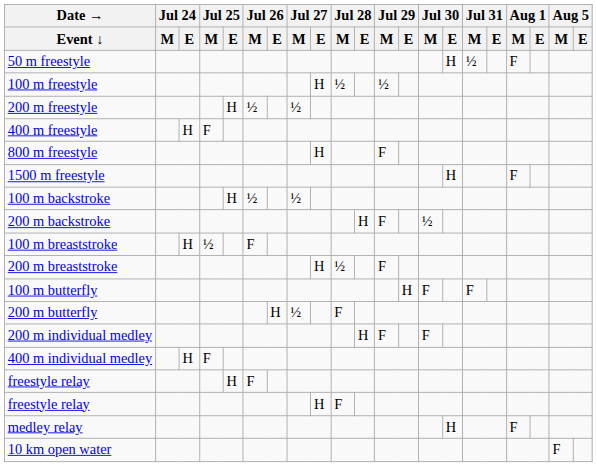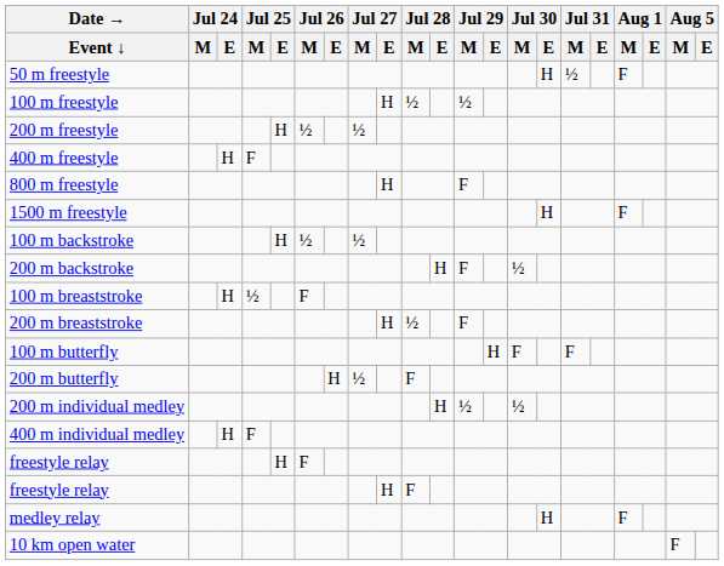200 m individual medley | Jul 29 / M: F -> ½
200 m individual medley | Jul 30 / M: F -> ½
